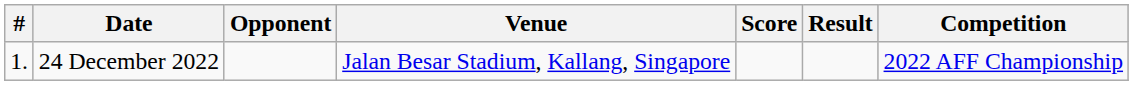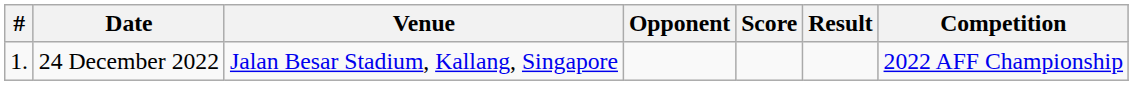columns swapped: Venue <-> Opponent
